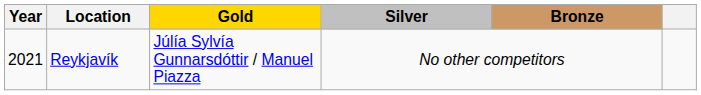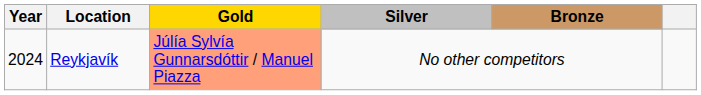Reykjavík | Year: 2021 -> 2024
Reykjavík | Gold: no background -> lightsalmon background
